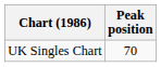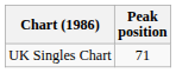UK Singles Chart | Peak position: 70 -> 71
